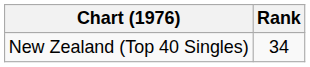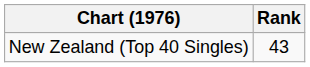New Zealand (Top 40 Singles) | Rank: 34 -> 43
